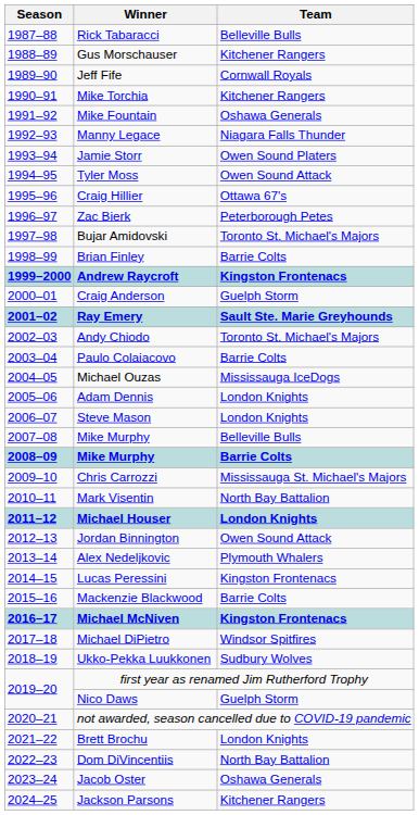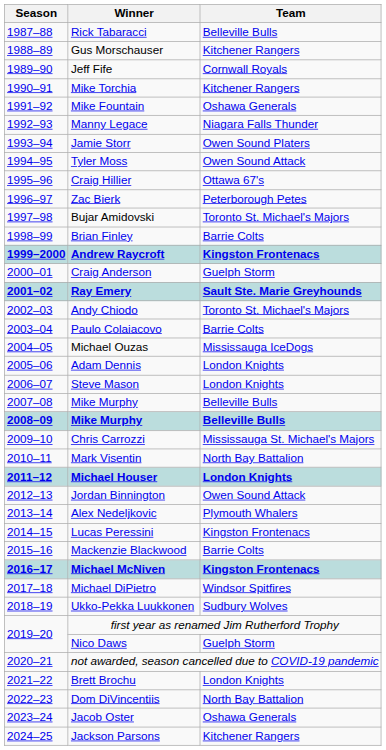2008–09 / Mike Murphy | Team: Barrie Colts -> Belleville Bulls
